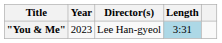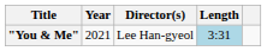"You & Me" | Year: 2023 -> 2021
